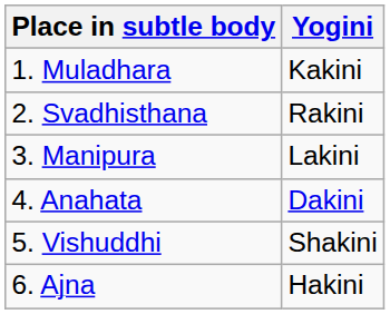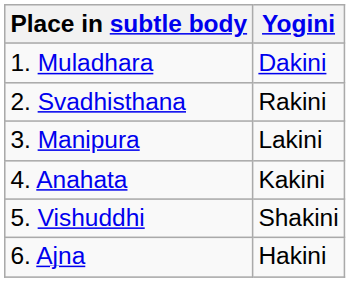1. Muladhara | Yogini: Kakini -> Dakini
4. Anahata | Yogini: Dakini -> Kakini
